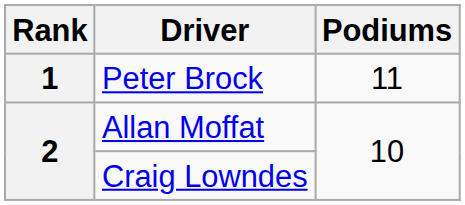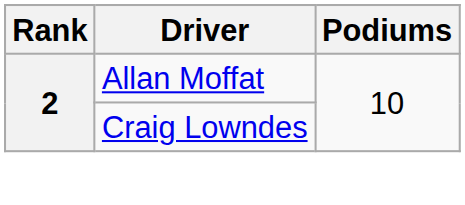- row: 1 | Peter Brock | 11
